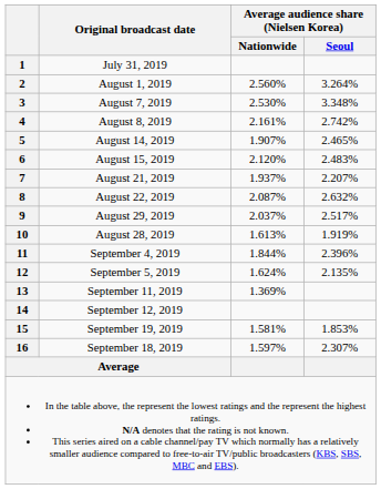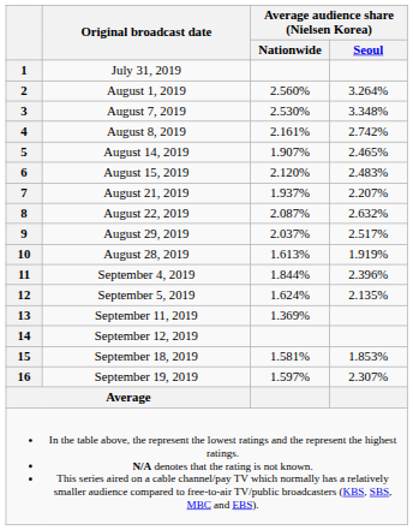15 | Original broadcast date: September 19, 2019 -> September 18, 2019
16 | Original broadcast date: September 18, 2019 -> September 19, 2019
